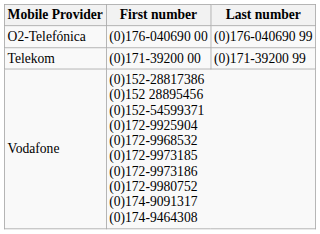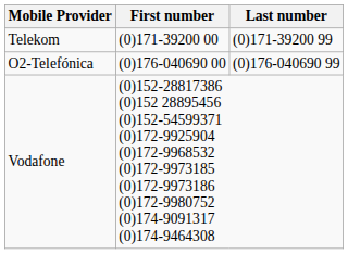rows swapped: Telekom <-> O2-Telefónica
